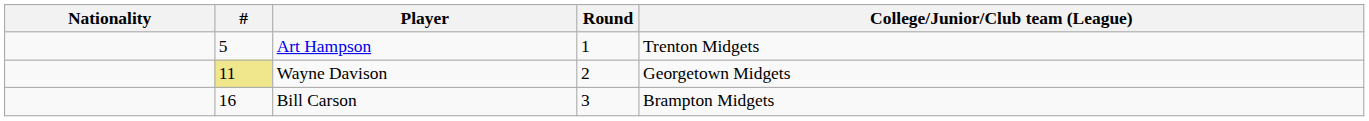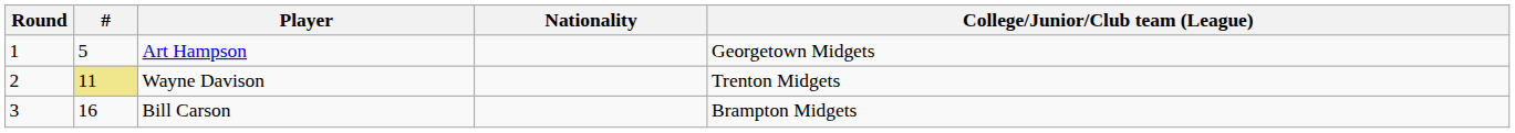columns swapped: Round <-> Nationality
Art Hampson | College/Junior/Club team (League): Trenton Midgets -> Georgetown Midgets
Wayne Davison | College/Junior/Club team (League): Georgetown Midgets -> Trenton Midgets
